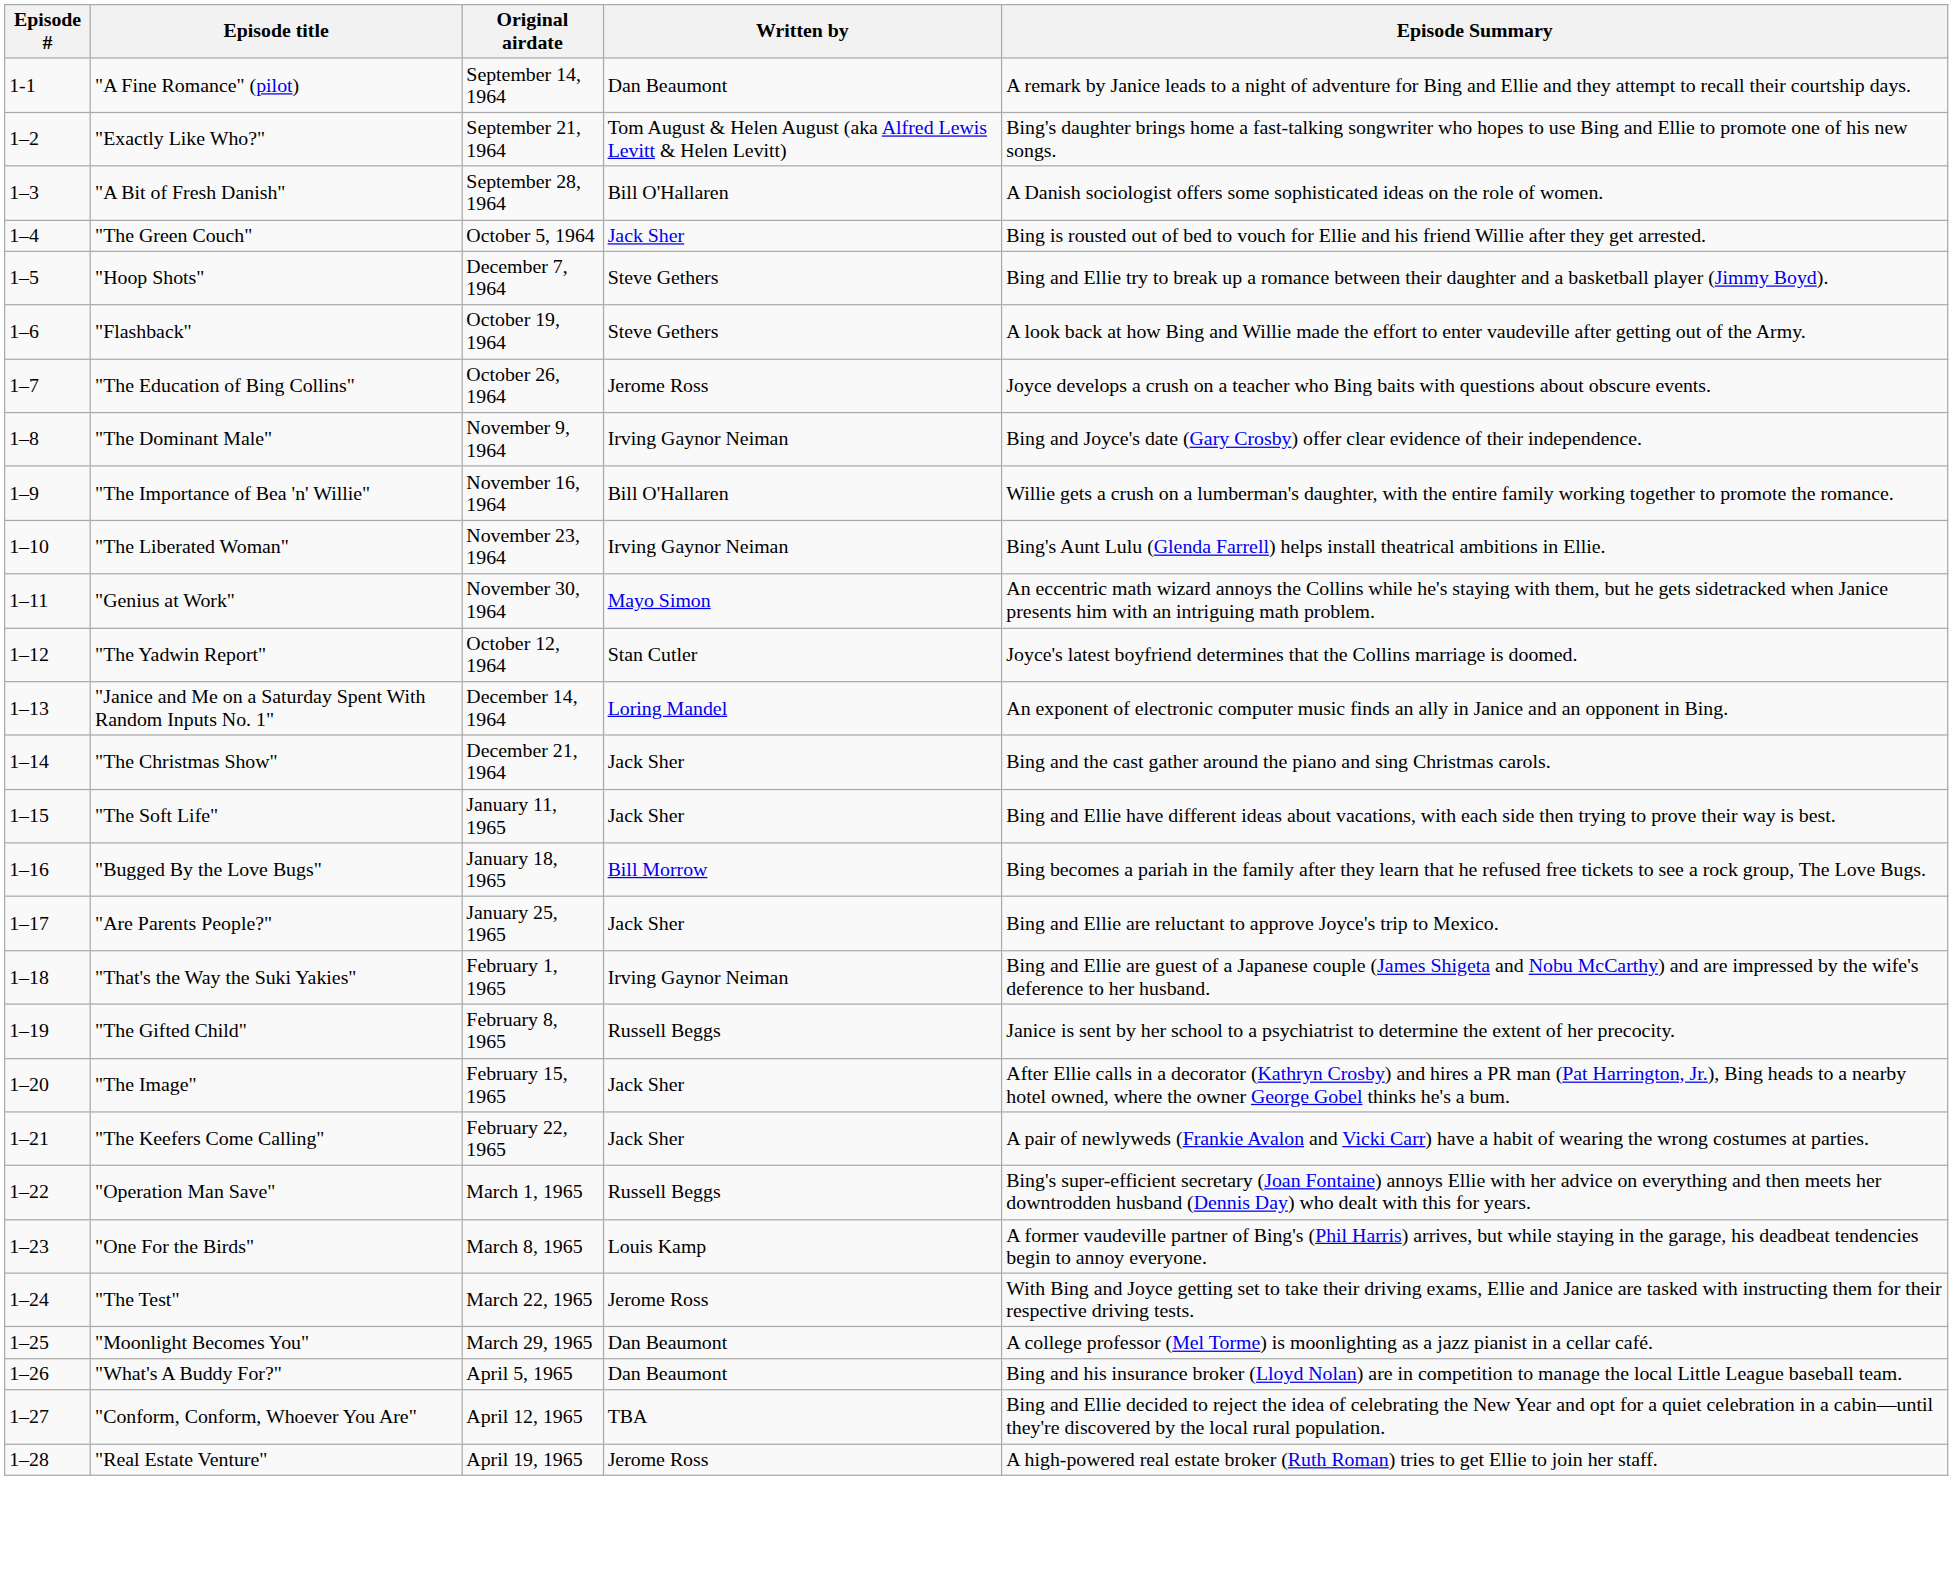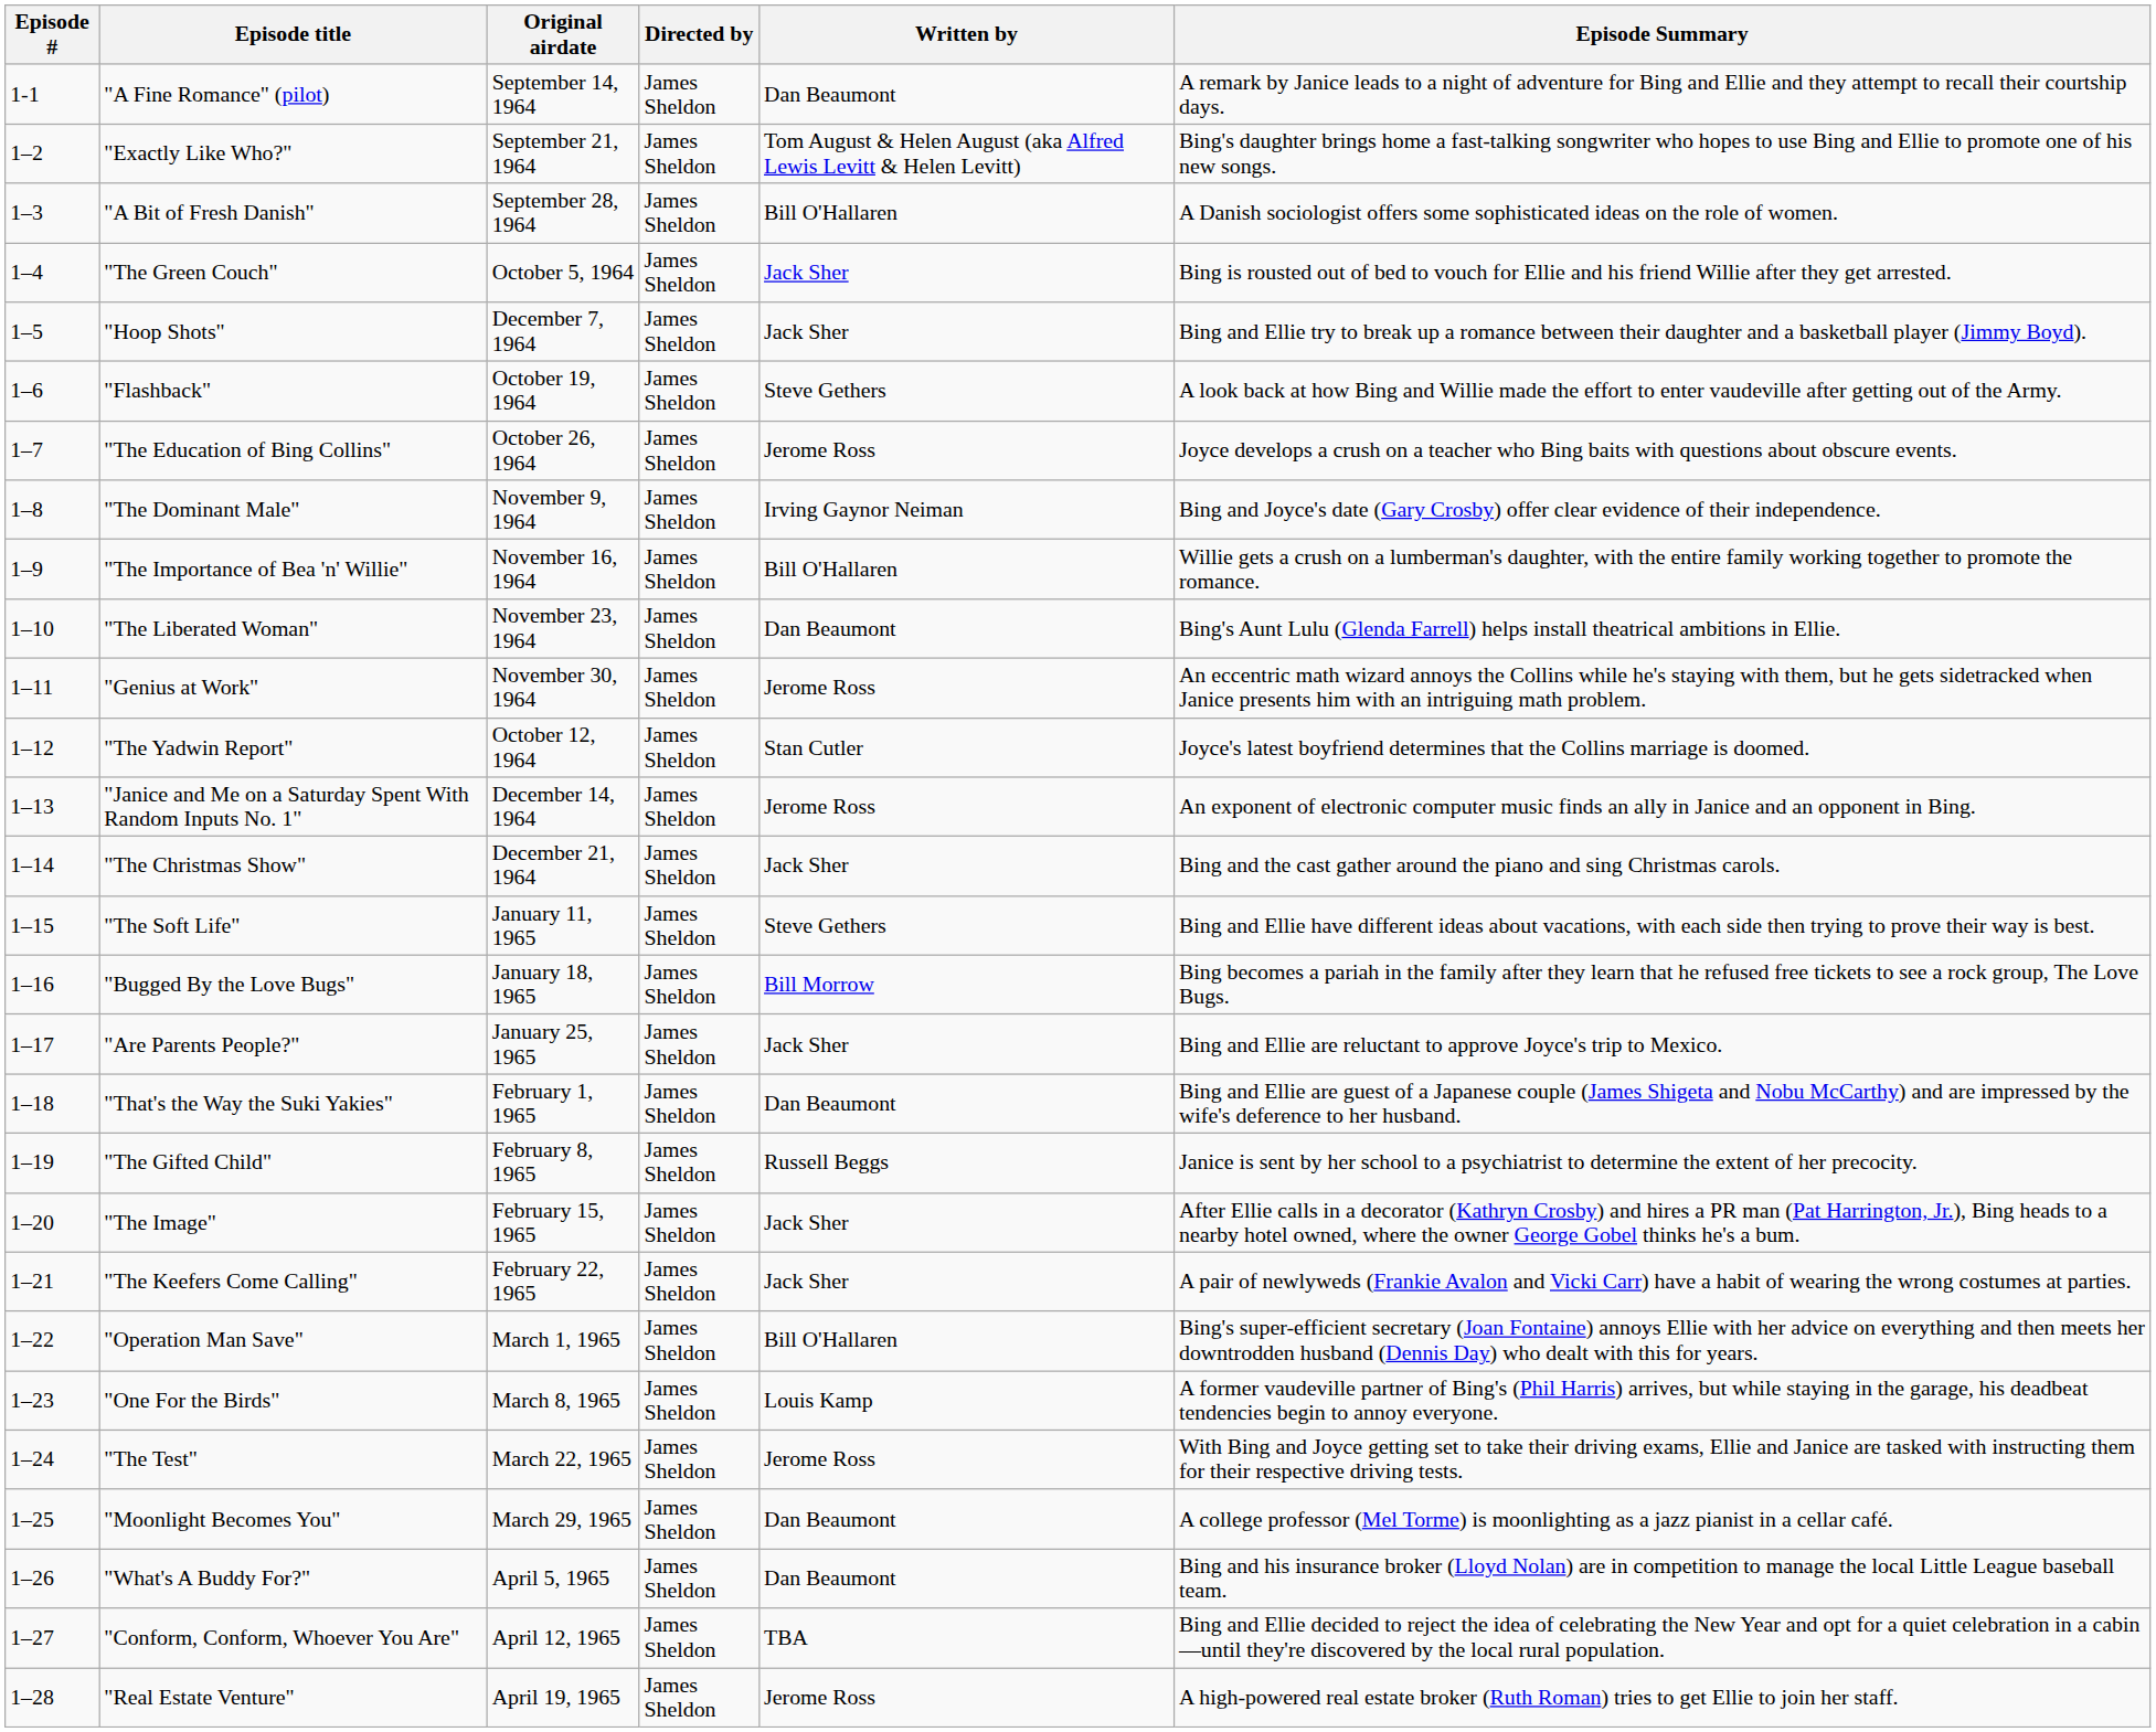+ column: Directed by | James Sheldon | James Sheldon | James Sheldon | James Sheldon | James Sheldon | James Sheldon | James Sheldon | James Sheldon | James Sheldon | James Sheldon | James Sheldon | James Sheldon | James Sheldon | James Sheldon | James Sheldon | James Sheldon | James Sheldon | James Sheldon | James Sheldon | James Sheldon | James Sheldon | James Sheldon | James Sheldon | James Sheldon | James Sheldon | James Sheldon | James Sheldon | James Sheldon
"Hoop Shots" | Written by: Steve Gethers -> Jack Sher
"The Liberated Woman" | Written by: Irving Gaynor Neiman -> Dan Beaumont
"Genius at Work" | Written by: Mayo Simon -> Jerome Ross
"Janice and Me on a Saturday Spent With Random Inputs No. 1" | Written by: Loring Mandel -> Jerome Ross
"The Soft Life" | Written by: Jack Sher -> Steve Gethers
"That's the Way the Suki Yakies" | Written by: Irving Gaynor Neiman -> Dan Beaumont
"Operation Man Save" | Written by: Russell Beggs -> Bill O'Hallaren
